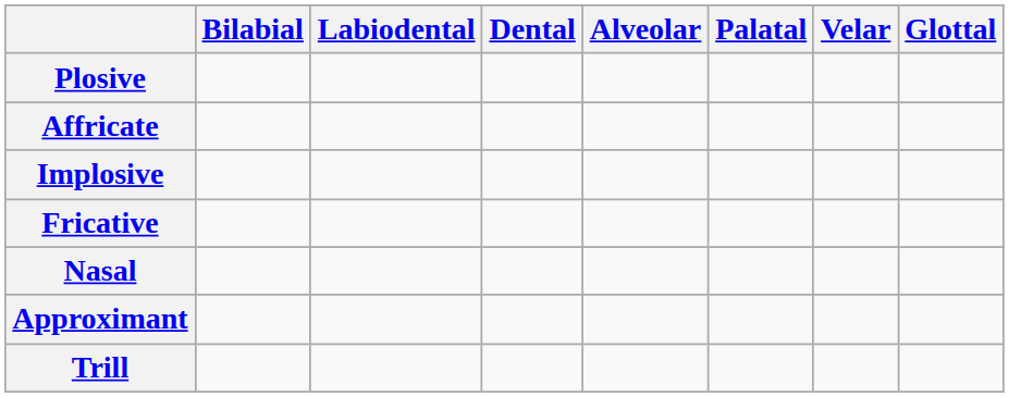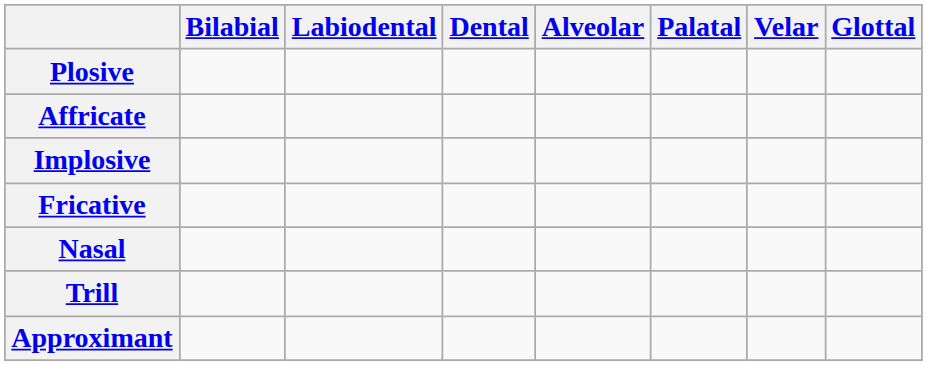rows swapped: Trill <-> Approximant
